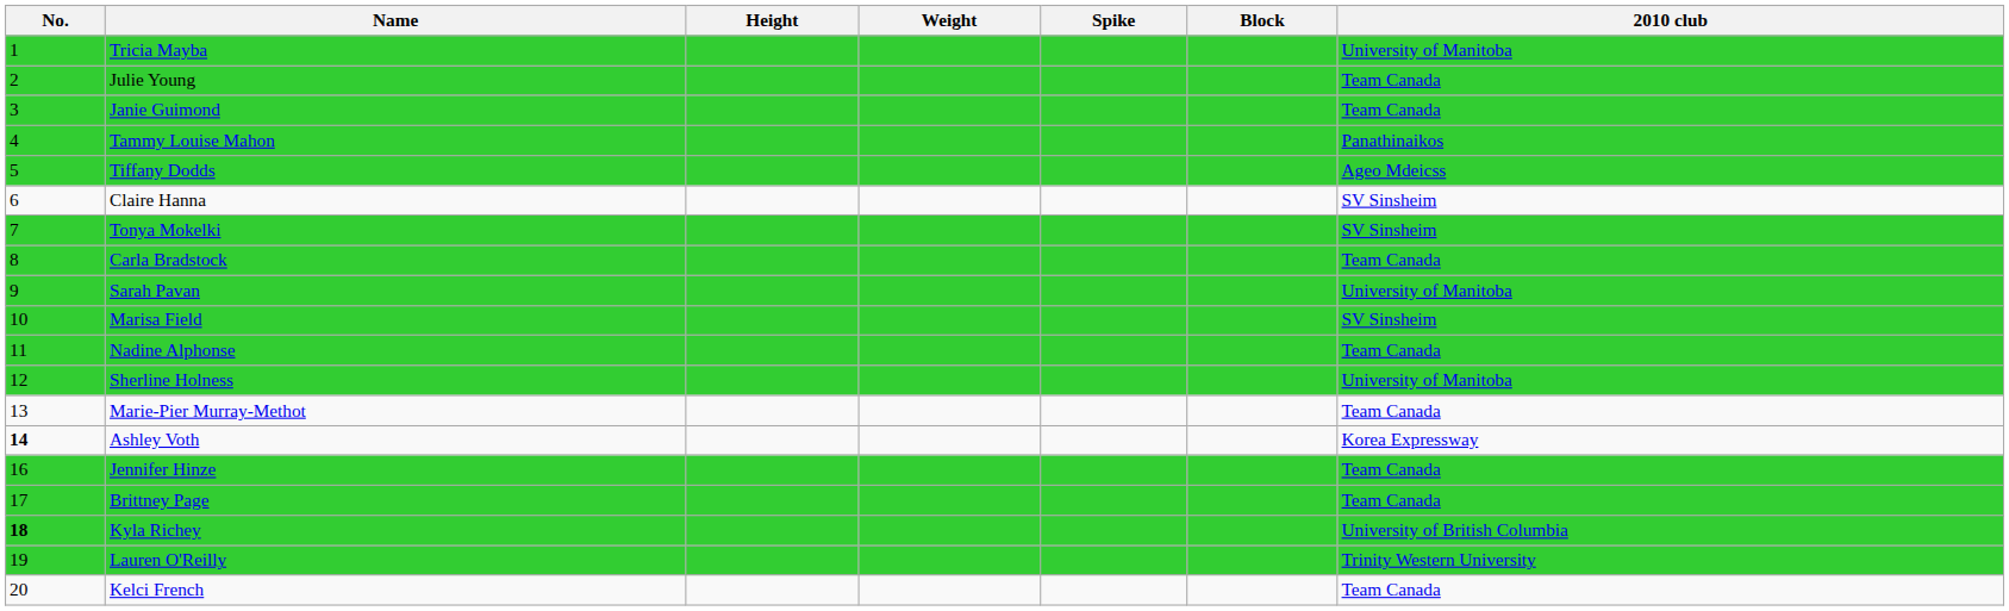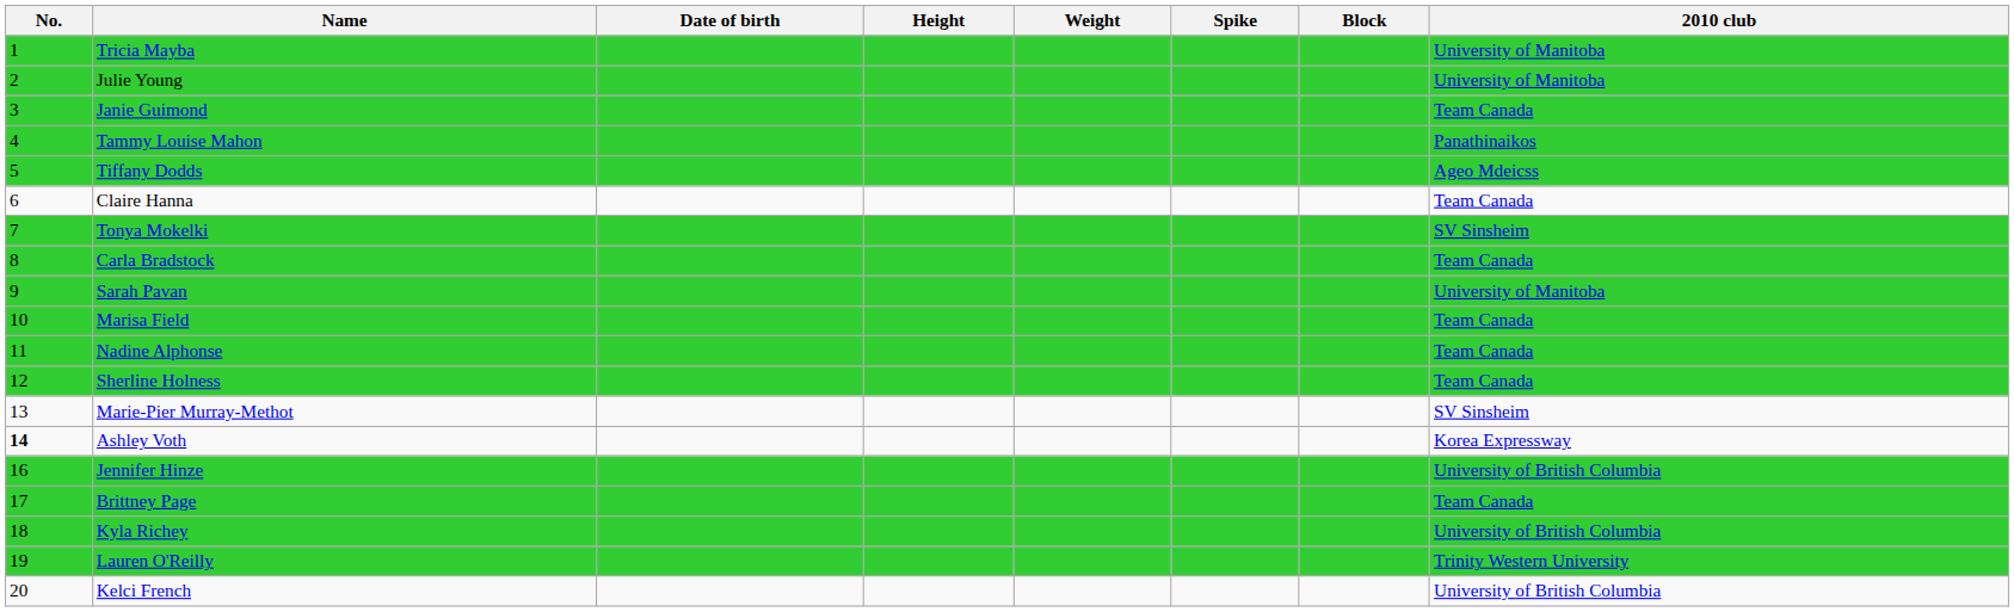+ column: Date of birth
Julie Young | 2010 club: Team Canada -> University of Manitoba
Claire Hanna | 2010 club: SV Sinsheim -> Team Canada
Marisa Field | 2010 club: SV Sinsheim -> Team Canada
Sherline Holness | 2010 club: University of Manitoba -> Team Canada
Marie-Pier Murray-Methot | 2010 club: Team Canada -> SV Sinsheim
Jennifer Hinze | 2010 club: Team Canada -> University of British Columbia
Kyla Richey | No.: bold -> normal
Kelci French | 2010 club: Team Canada -> University of British Columbia
